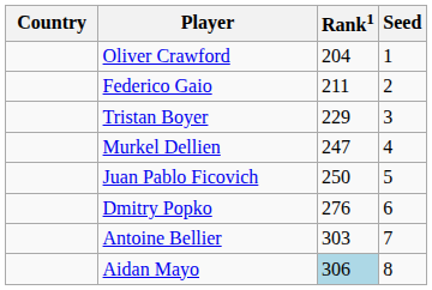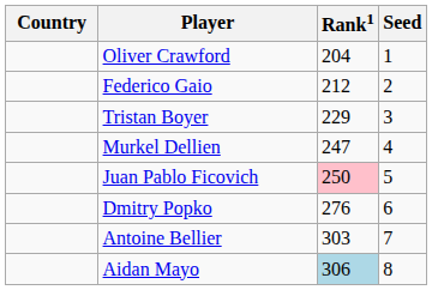Federico Gaio | Rank1: 211 -> 212
Juan Pablo Ficovich | Rank1: no background -> pink background
